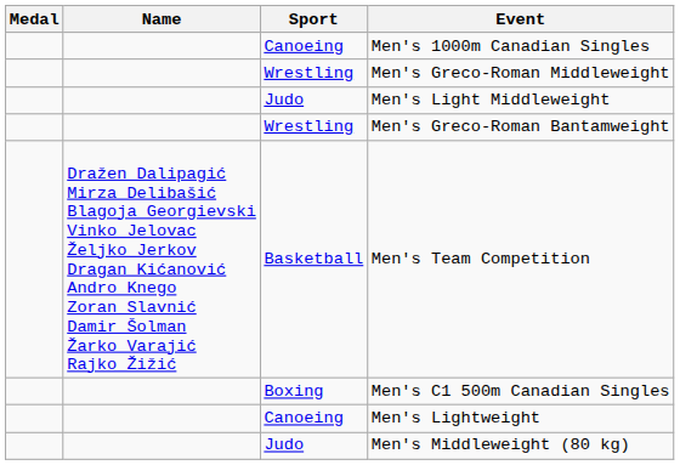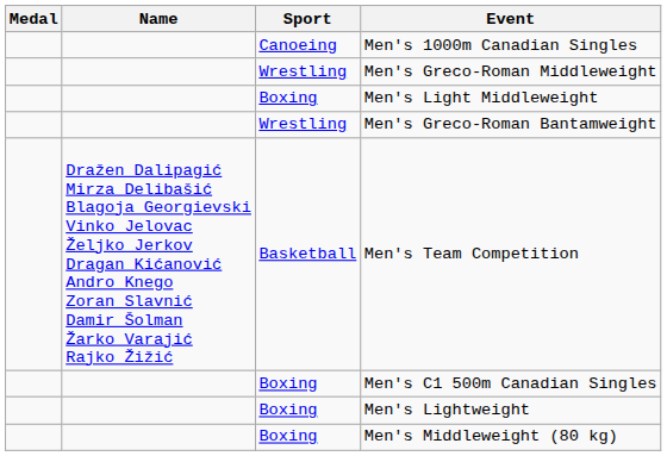Men's Light Middleweight | Sport: Judo -> Boxing
Men's Lightweight | Sport: Canoeing -> Boxing
Men's Middleweight (80 kg) | Sport: Judo -> Boxing
